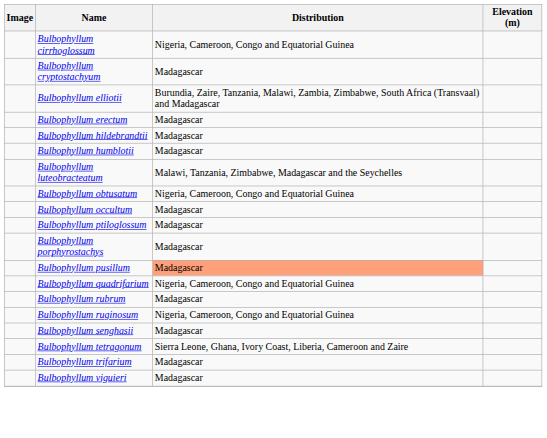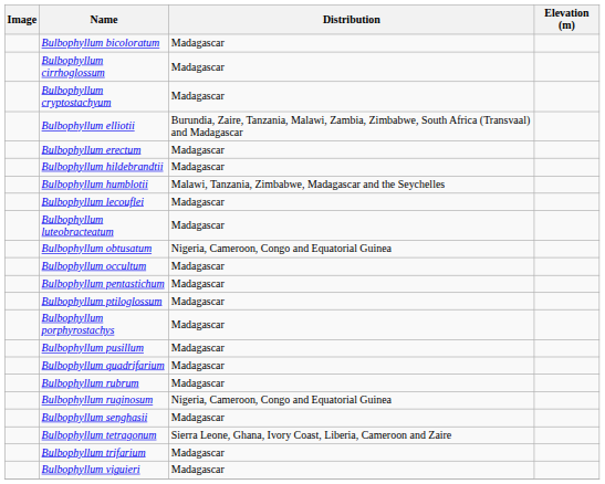+ row: Bulbophyllum bicoloratum | Madagascar
Bulbophyllum cirrhoglossum | Distribution: Nigeria, Cameroon, Congo and Equatorial Guinea -> Madagascar
Bulbophyllum humblotii | Distribution: Madagascar -> Malawi, Tanzania, Zimbabwe, Madagascar and the Seychelles
+ row: Bulbophyllum lecouflei | Madagascar
Bulbophyllum luteobracteatum | Distribution: Malawi, Tanzania, Zimbabwe, Madagascar and the Seychelles -> Madagascar
+ row: Bulbophyllum pentastichum | Madagascar
Bulbophyllum pusillum | Distribution: lightsalmon background -> no background
Bulbophyllum quadrifarium | Distribution: Nigeria, Cameroon, Congo and Equatorial Guinea -> Madagascar
